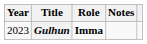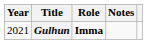Gulhun | Year: 2023 -> 2021
